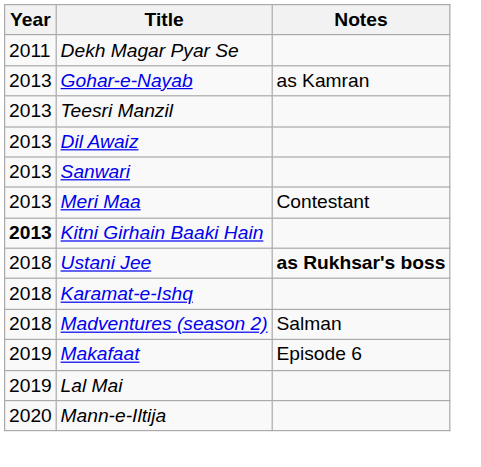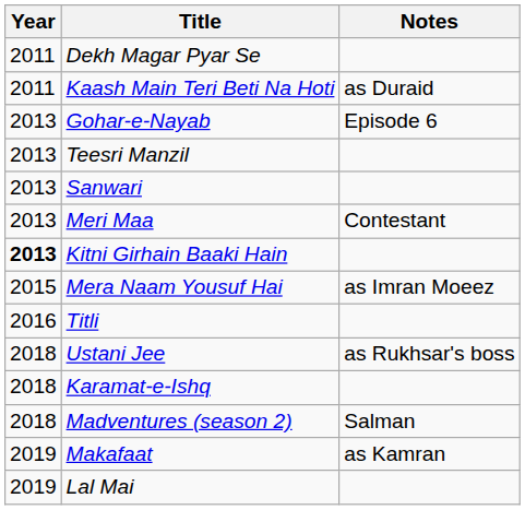+ row: 2011 | Kaash Main Teri Beti Na Hoti | as Duraid
Gohar-e-Nayab | Notes: as Kamran -> Episode 6
- row: 2013 | Dil Awaiz
+ row: 2015 | Mera Naam Yousuf Hai | as Imran Moeez
+ row: 2016 | Titli
Ustani Jee | Notes: bold -> normal
Makafaat | Notes: Episode 6 -> as Kamran
- row: 2020 | Mann-e-Iltija
